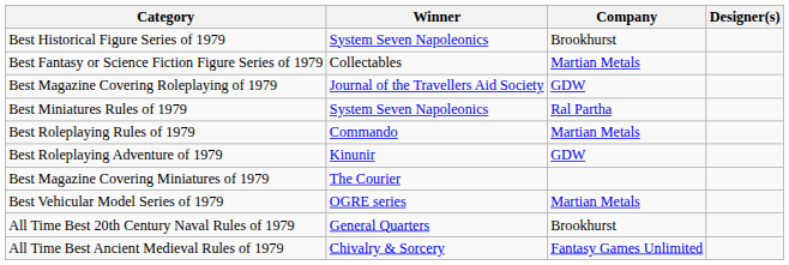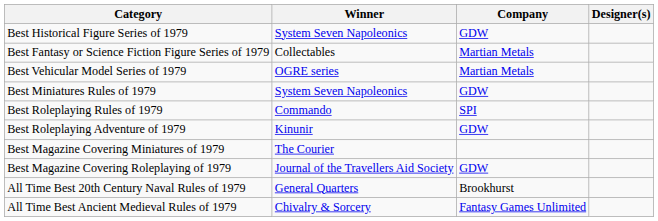Best Historical Figure Series of 1979 | Company: Brookhurst -> GDW
rows swapped: Best Vehicular Model Series of 1979 <-> Best Magazine Covering Roleplaying of 1979
Best Miniatures Rules of 1979 | Company: Ral Partha -> GDW
Best Roleplaying Rules of 1979 | Company: Martian Metals -> SPI
